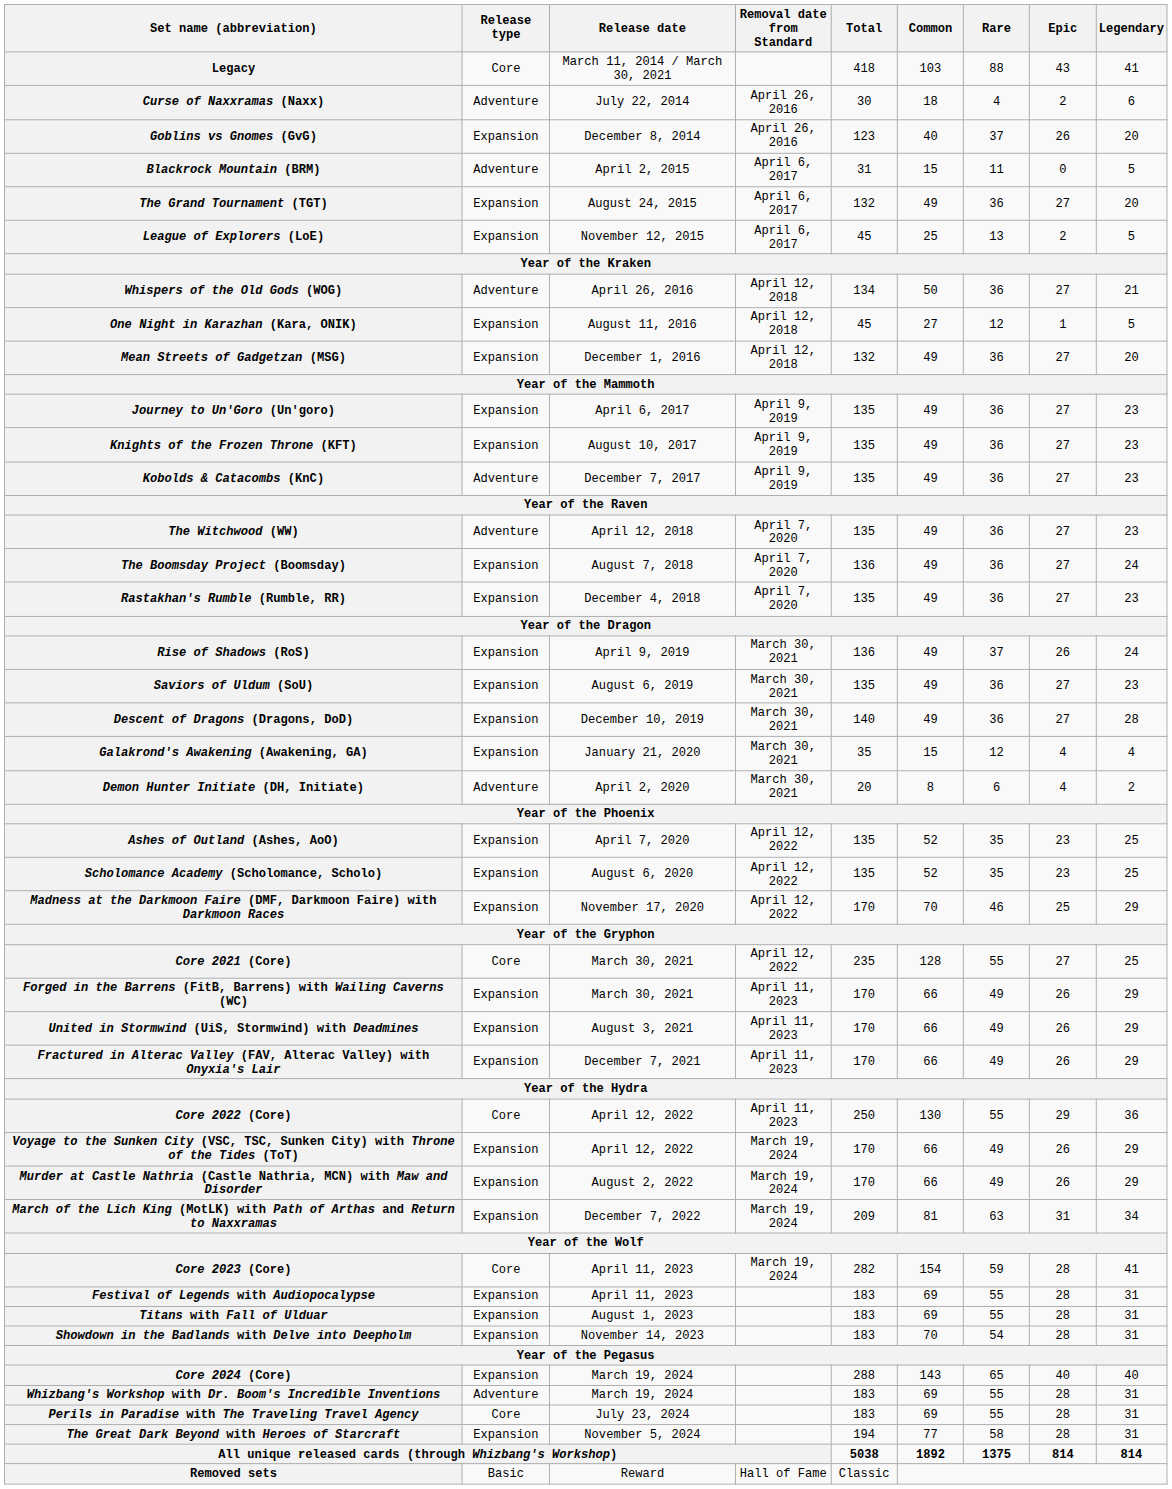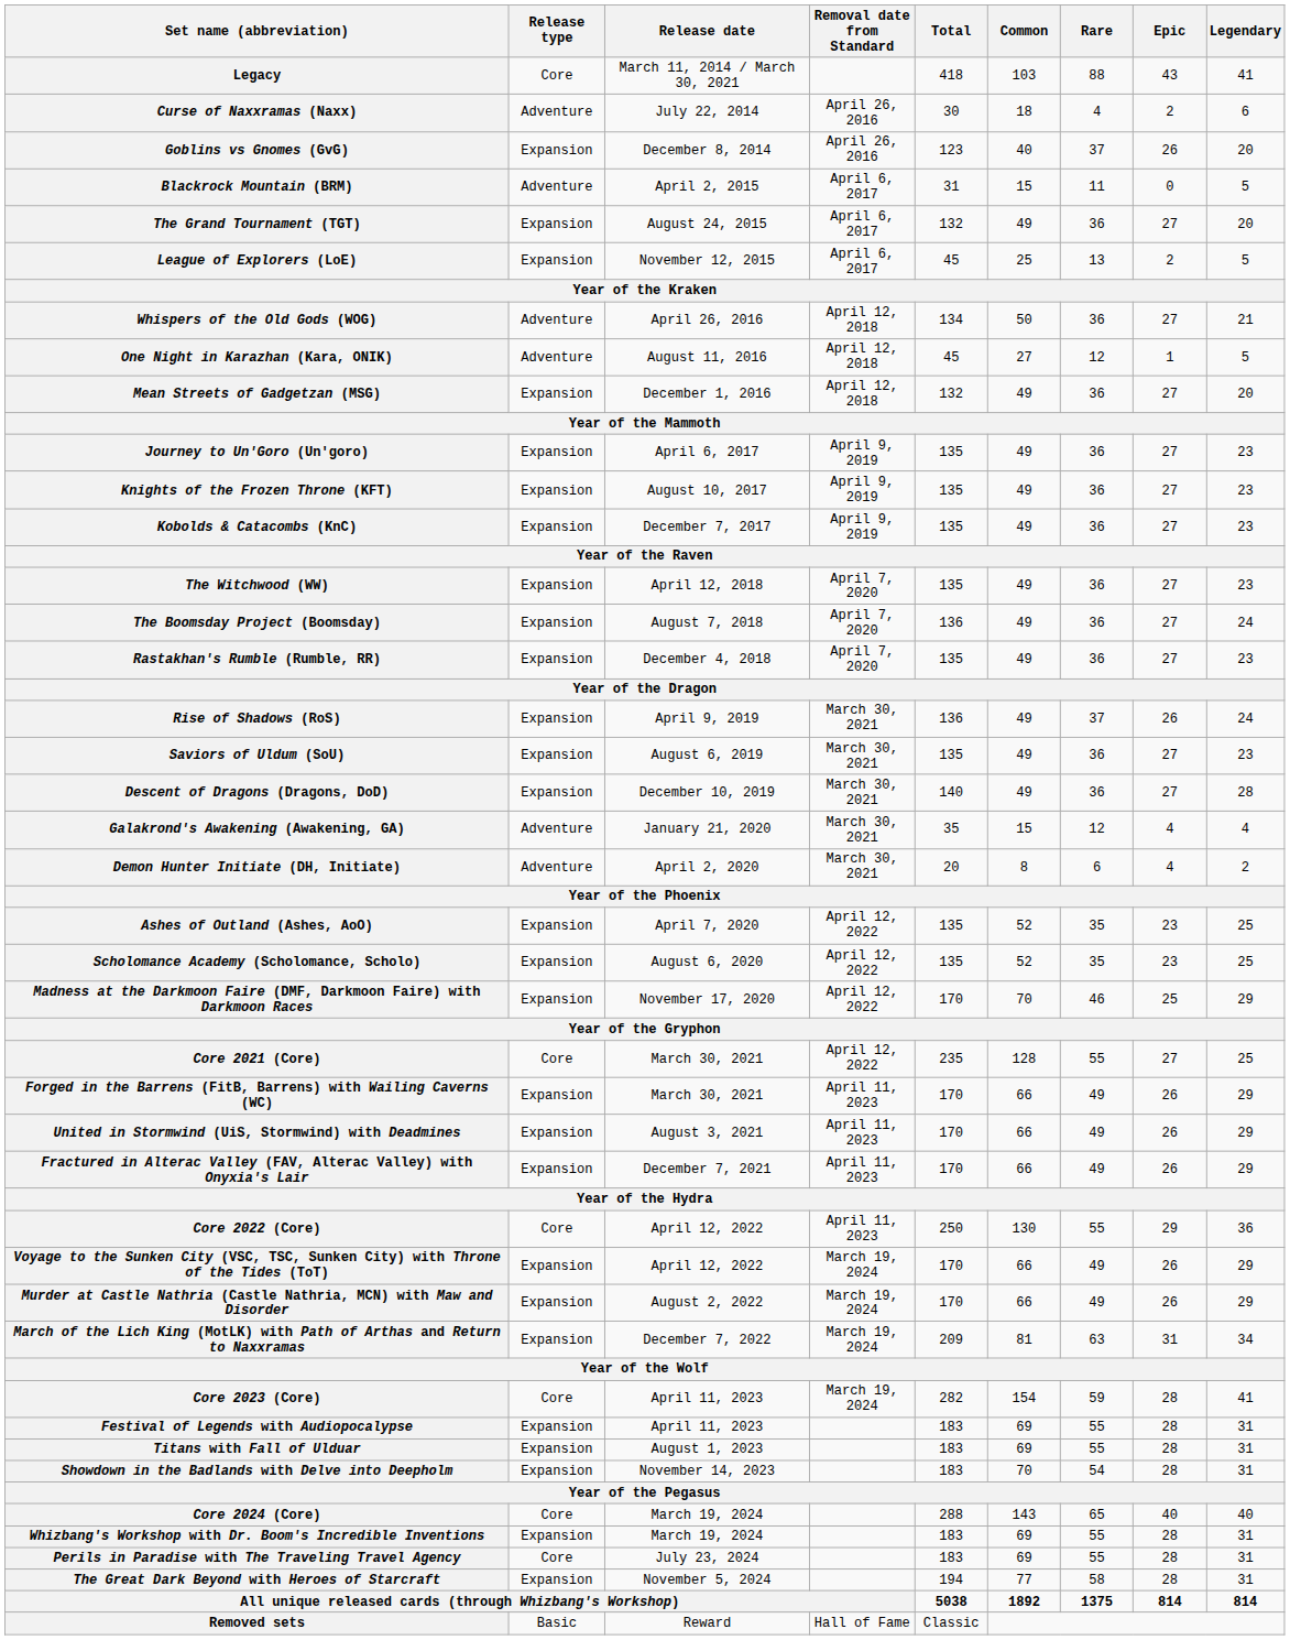One Night in Karazhan (Kara, ONIK) | Release type: Expansion -> Adventure
Kobolds & Catacombs (KnC) | Release type: Adventure -> Expansion
The Witchwood (WW) | Release type: Adventure -> Expansion
Galakrond's Awakening (Awakening, GA) | Release type: Expansion -> Adventure
Core 2024 (Core) | Release type: Expansion -> Core
Whizbang's Workshop with Dr. Boom's Incredible Inventions | Release type: Adventure -> Expansion
